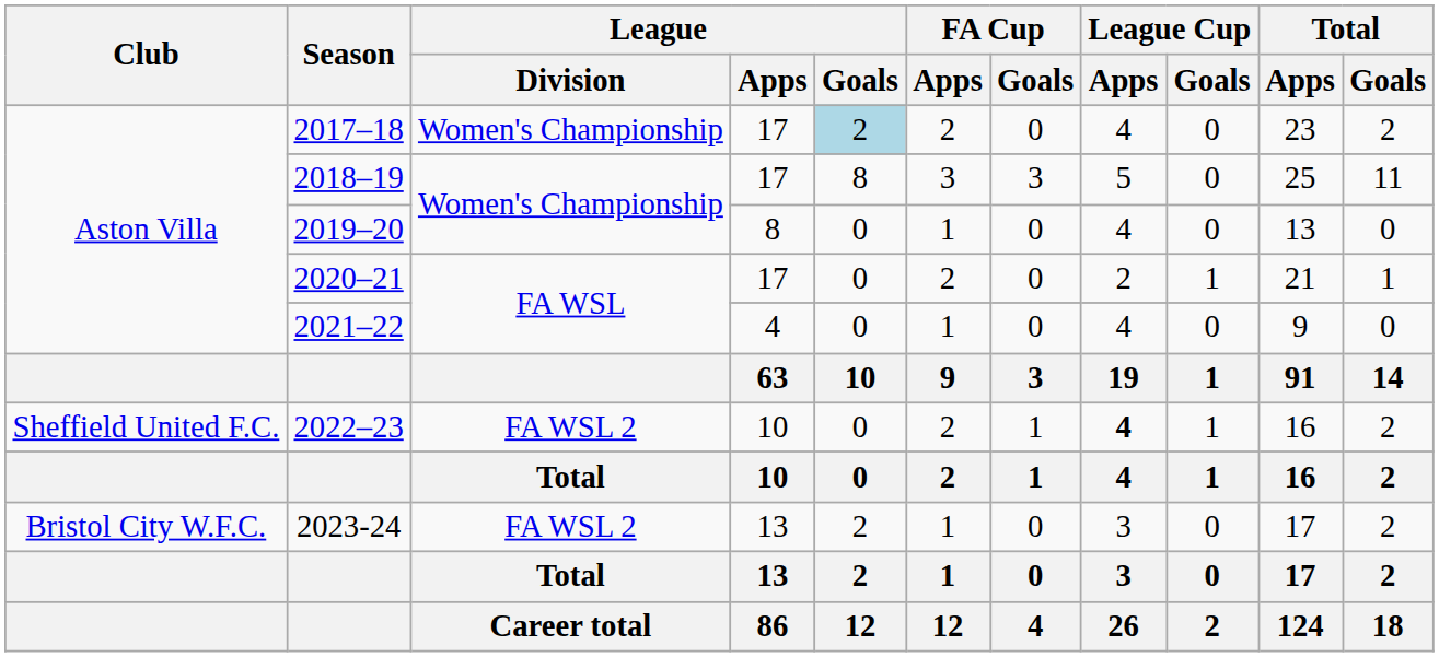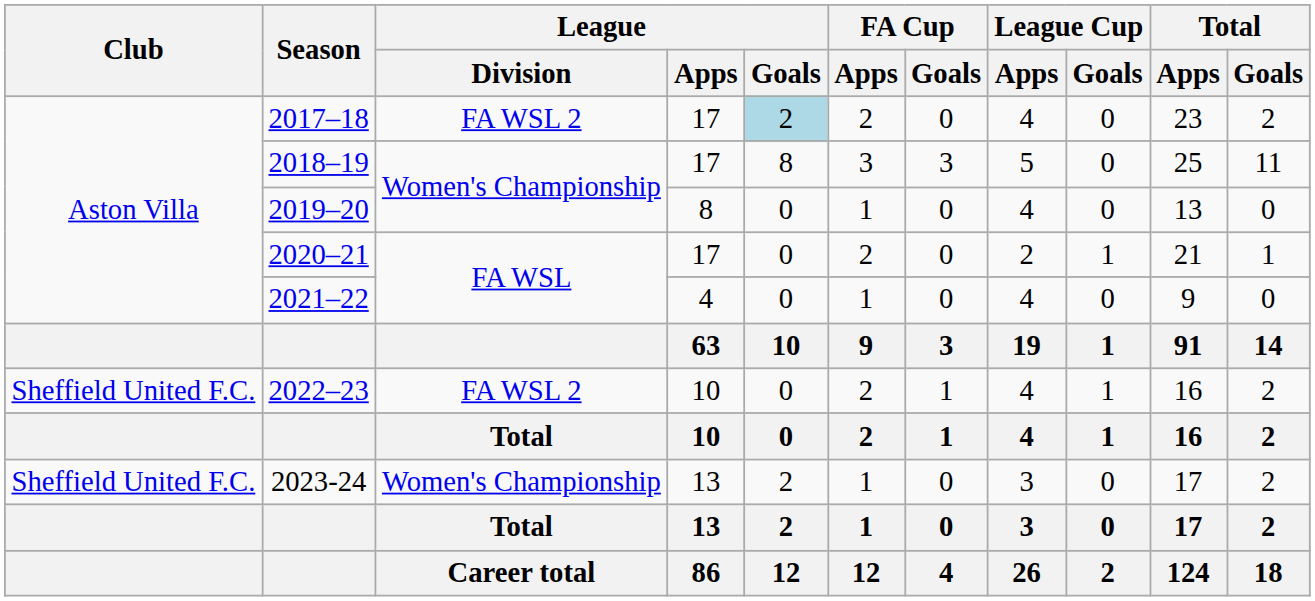2017–18 | League / Division: Women's Championship -> FA WSL 2
2022–23 | League Cup / Apps: bold -> normal
2023-24 | Club: Bristol City W.F.C. -> Sheffield United F.C.
2023-24 | League / Division: FA WSL 2 -> Women's Championship
